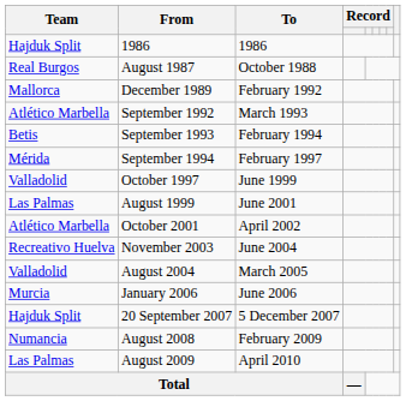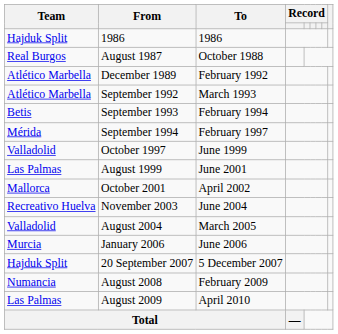December 1989 | Team: Mallorca -> Atlético Marbella
October 2001 | Team: Atlético Marbella -> Mallorca
